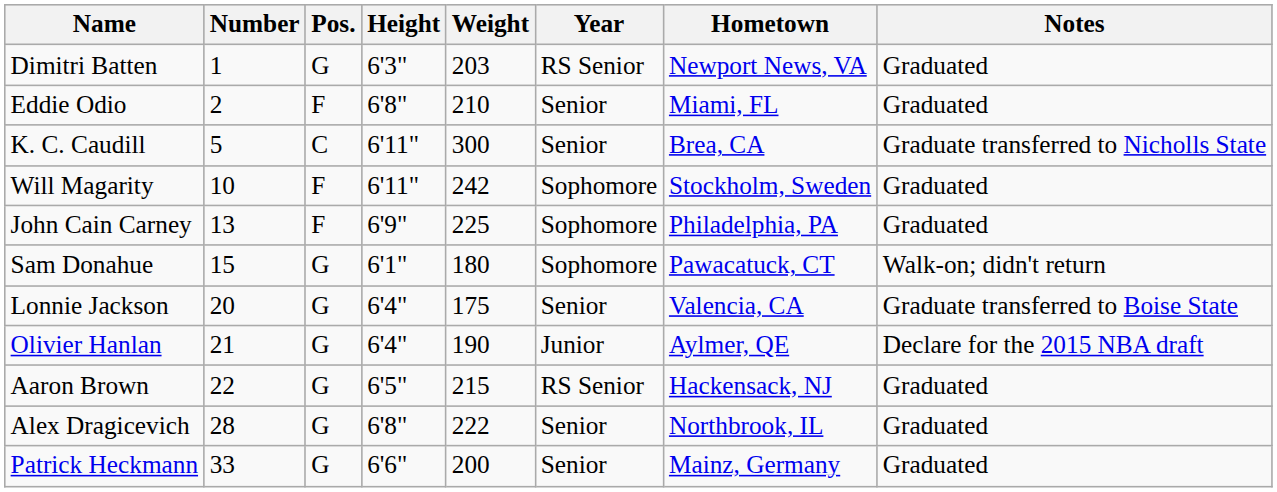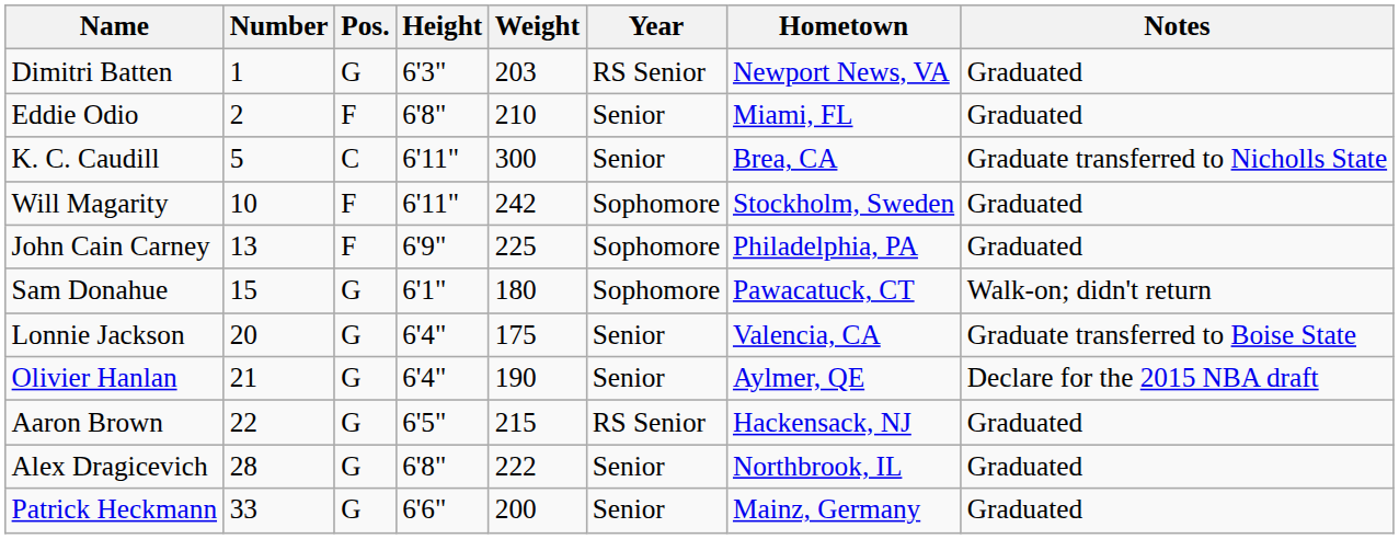Olivier Hanlan | Year: Junior -> Senior
